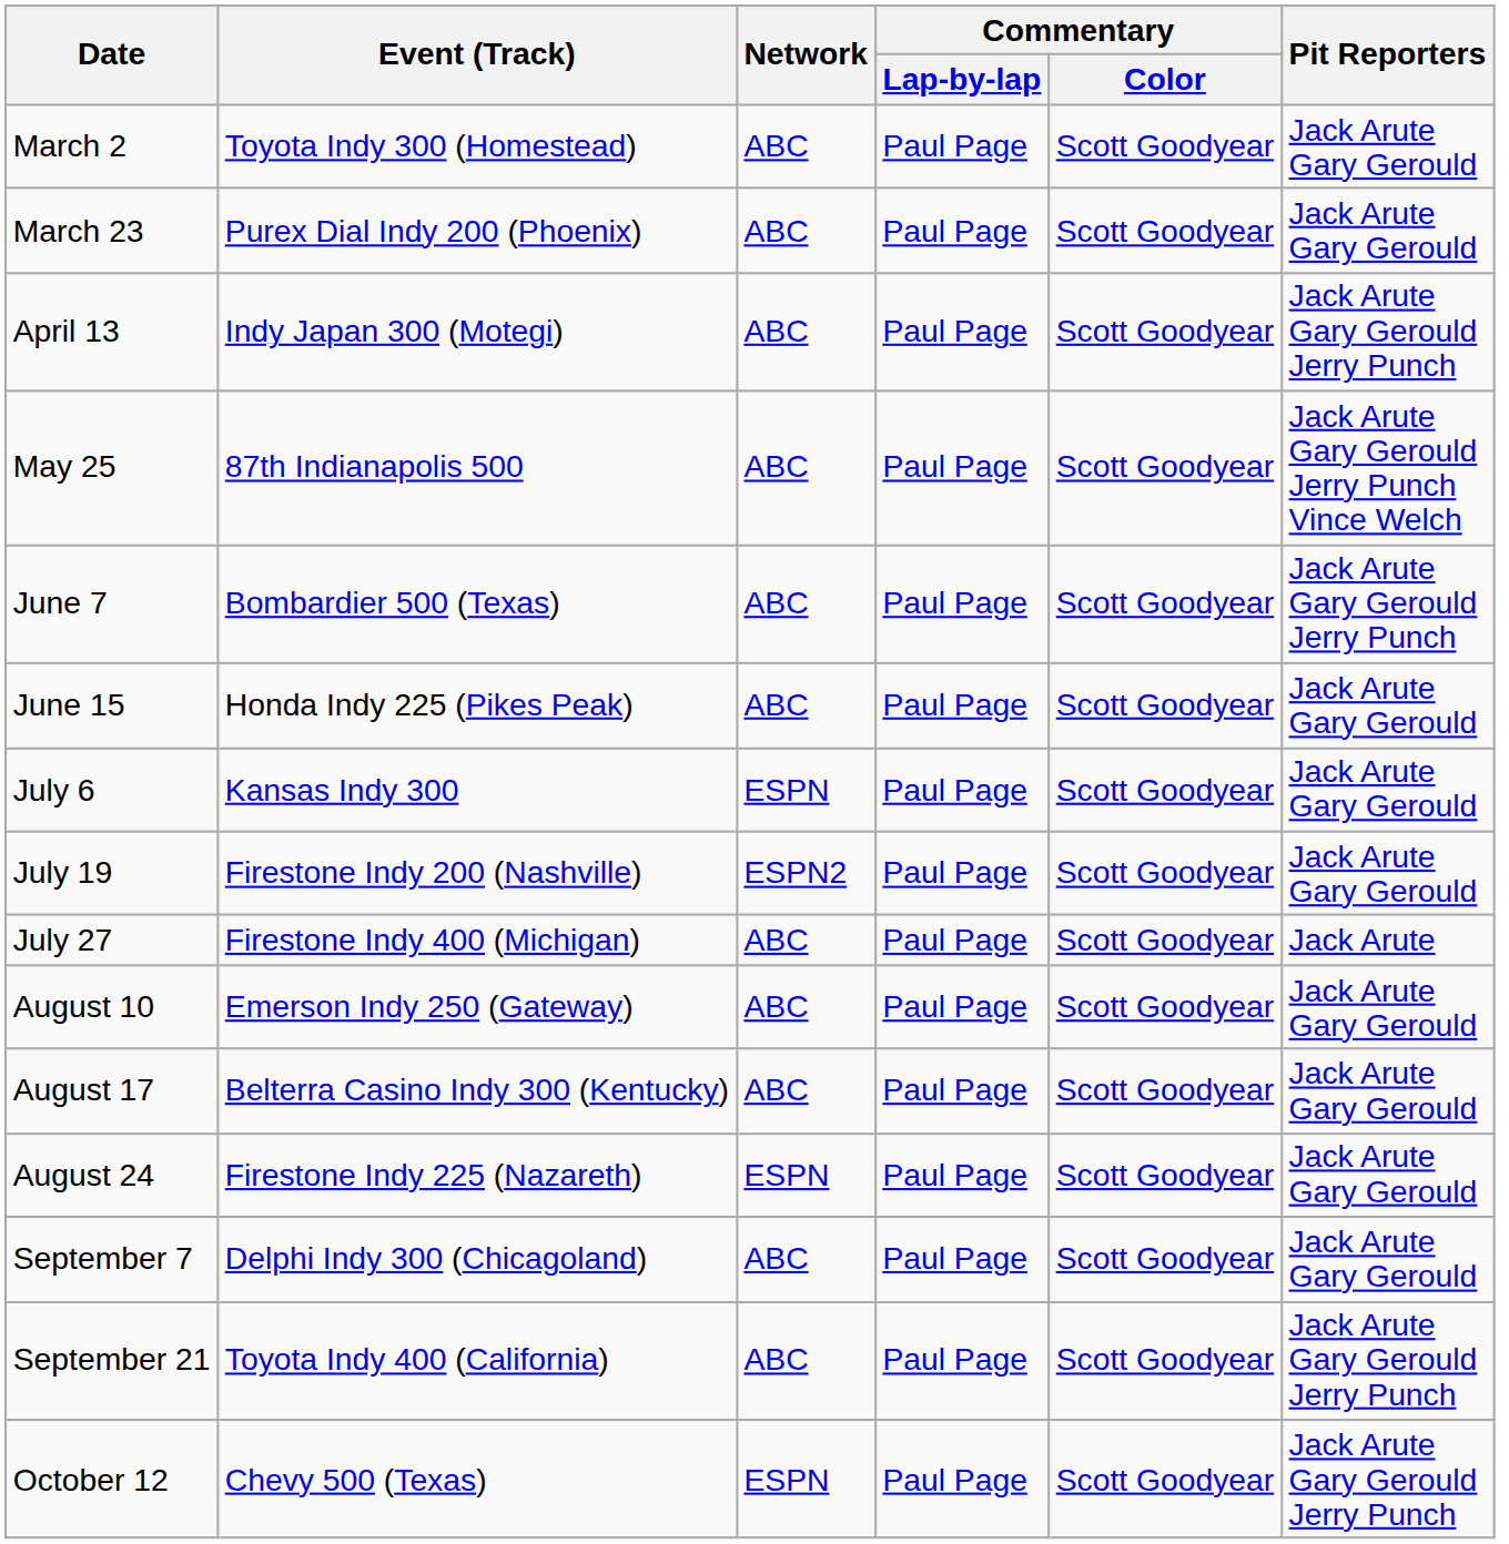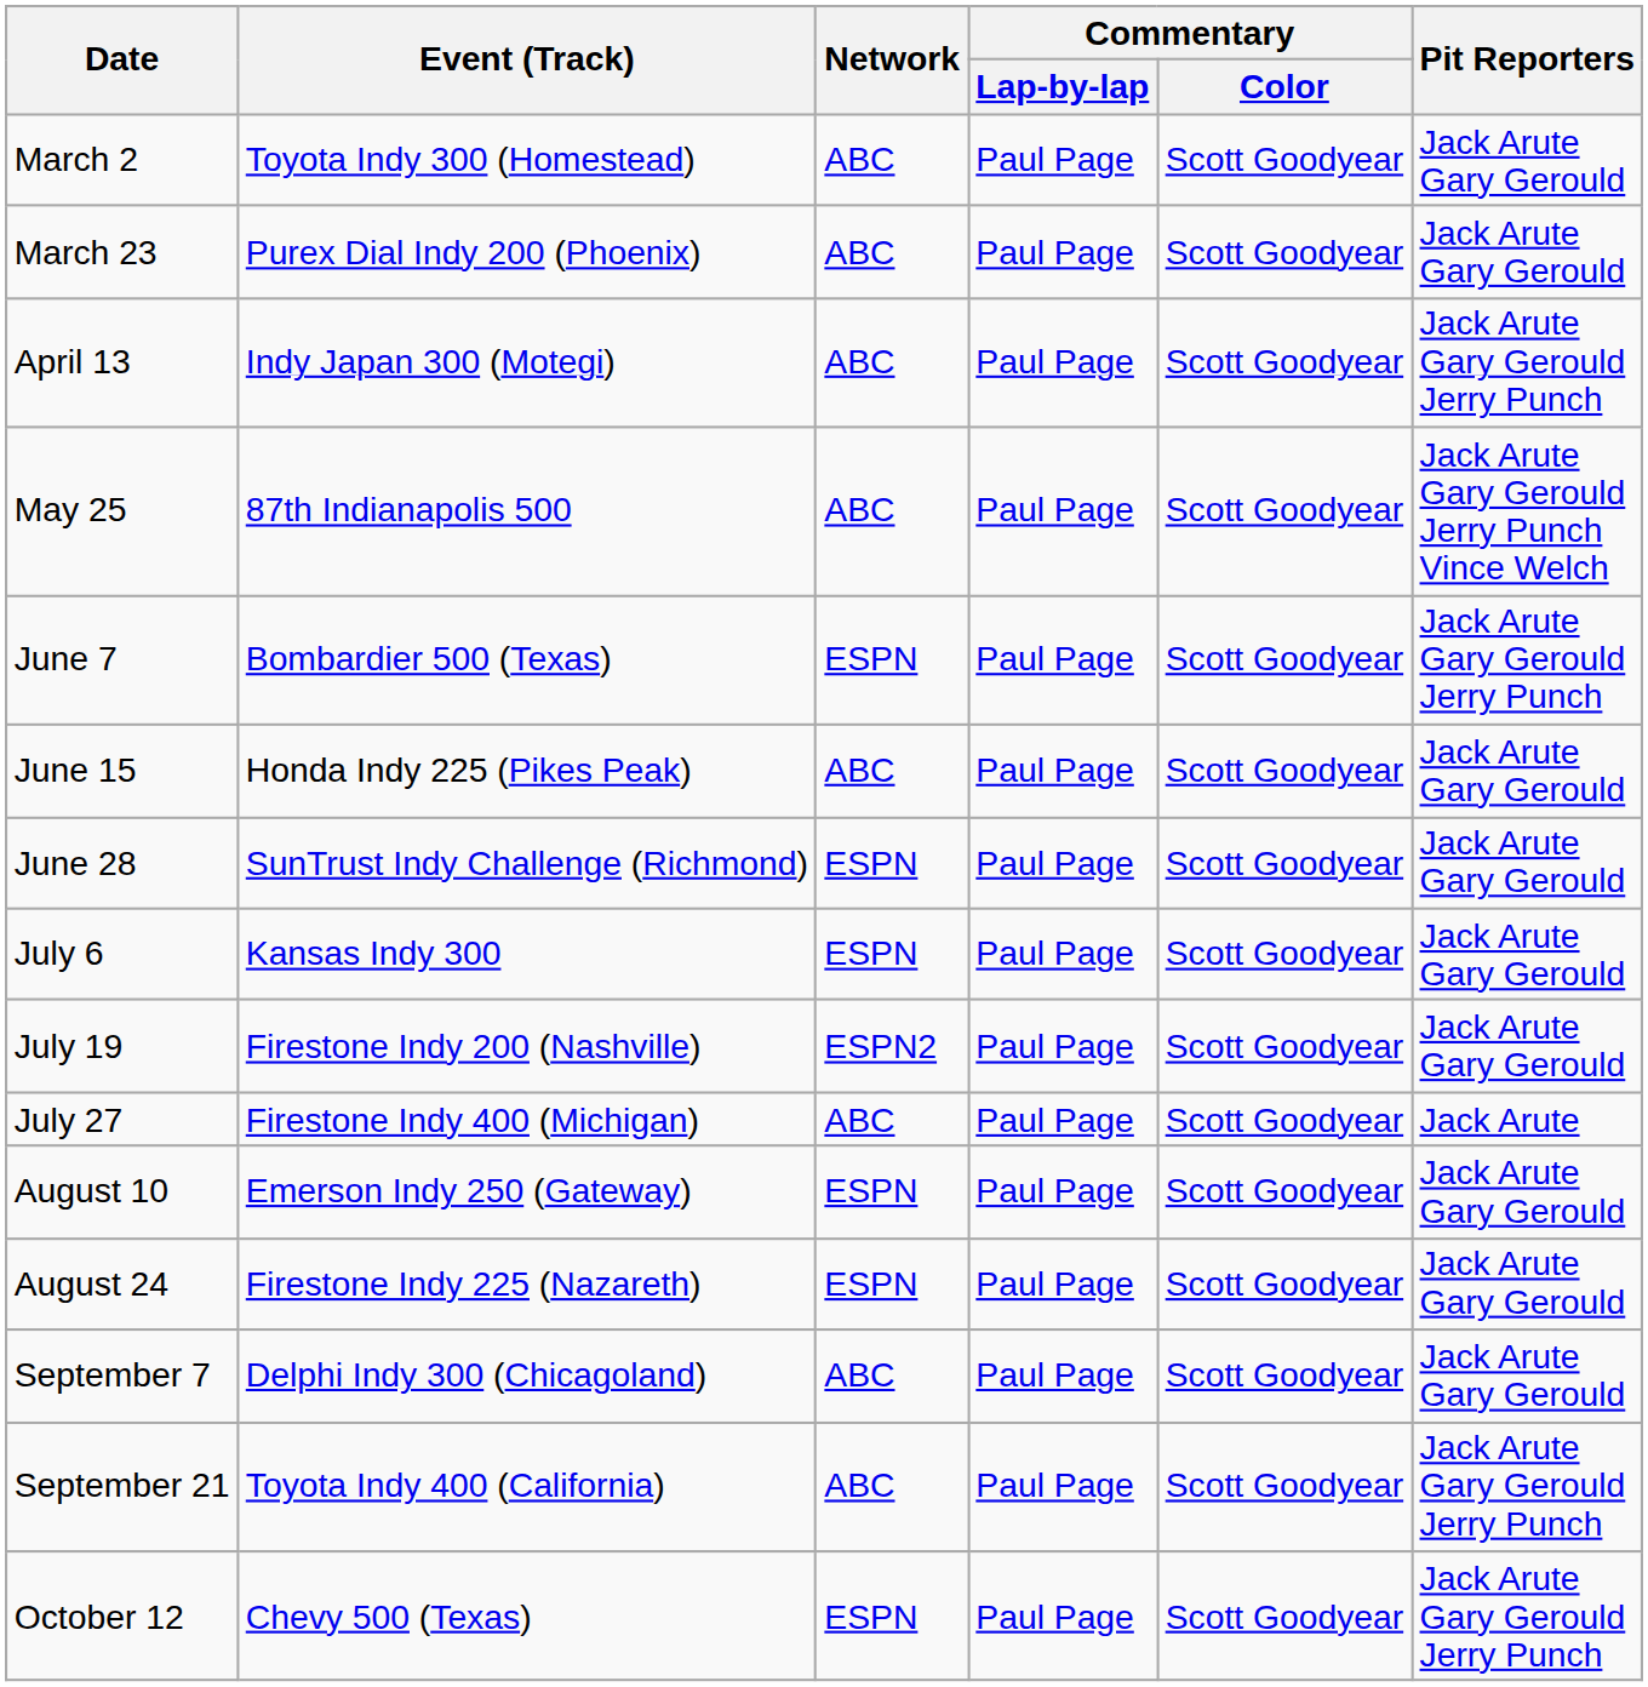June 7 | Network: ABC -> ESPN
+ row: June 28 | SunTrust Indy Challenge (Richmond) | ESPN | Paul Page | Scott Goodyear | Jack Arute Gary Gerould
August 10 | Network: ABC -> ESPN
- row: August 17 | Belterra Casino Indy 300 (Kentucky) | ABC | Paul Page | Scott Goodyear | Jack Arute Gary Gerould
